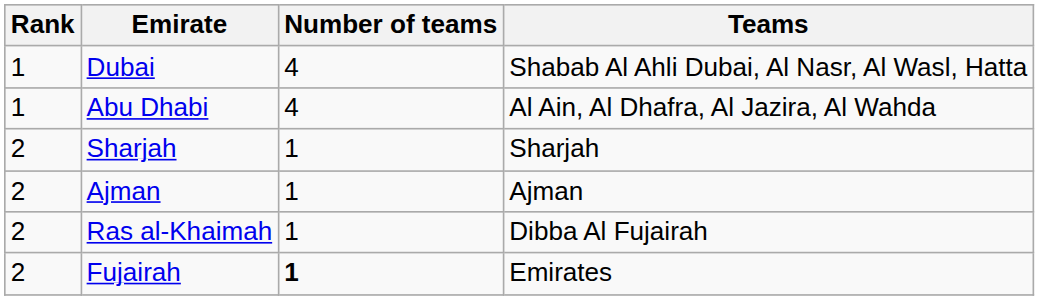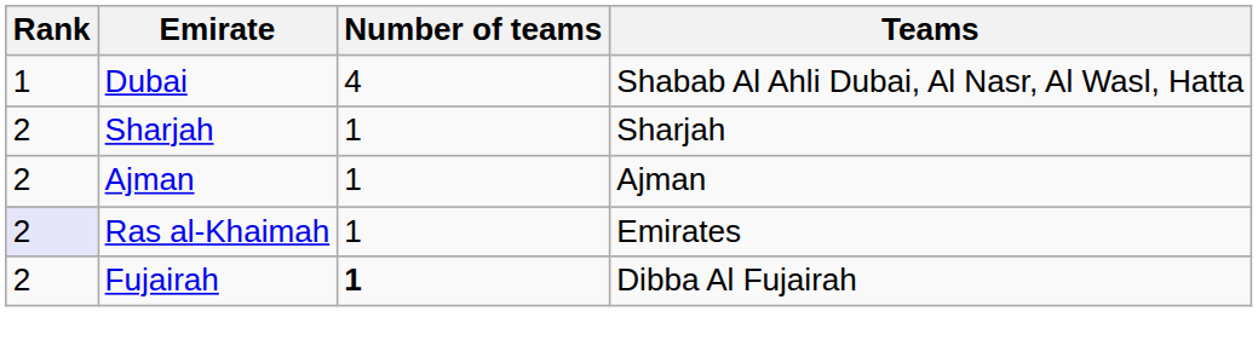- row: 1 | Abu Dhabi | 4 | Al Ain, Al Dhafra, Al Jazira, Al Wahda
Ras al-Khaimah | Rank: no background -> lavender background
Ras al-Khaimah | Teams: Dibba Al Fujairah -> Emirates
Fujairah | Teams: Emirates -> Dibba Al Fujairah
